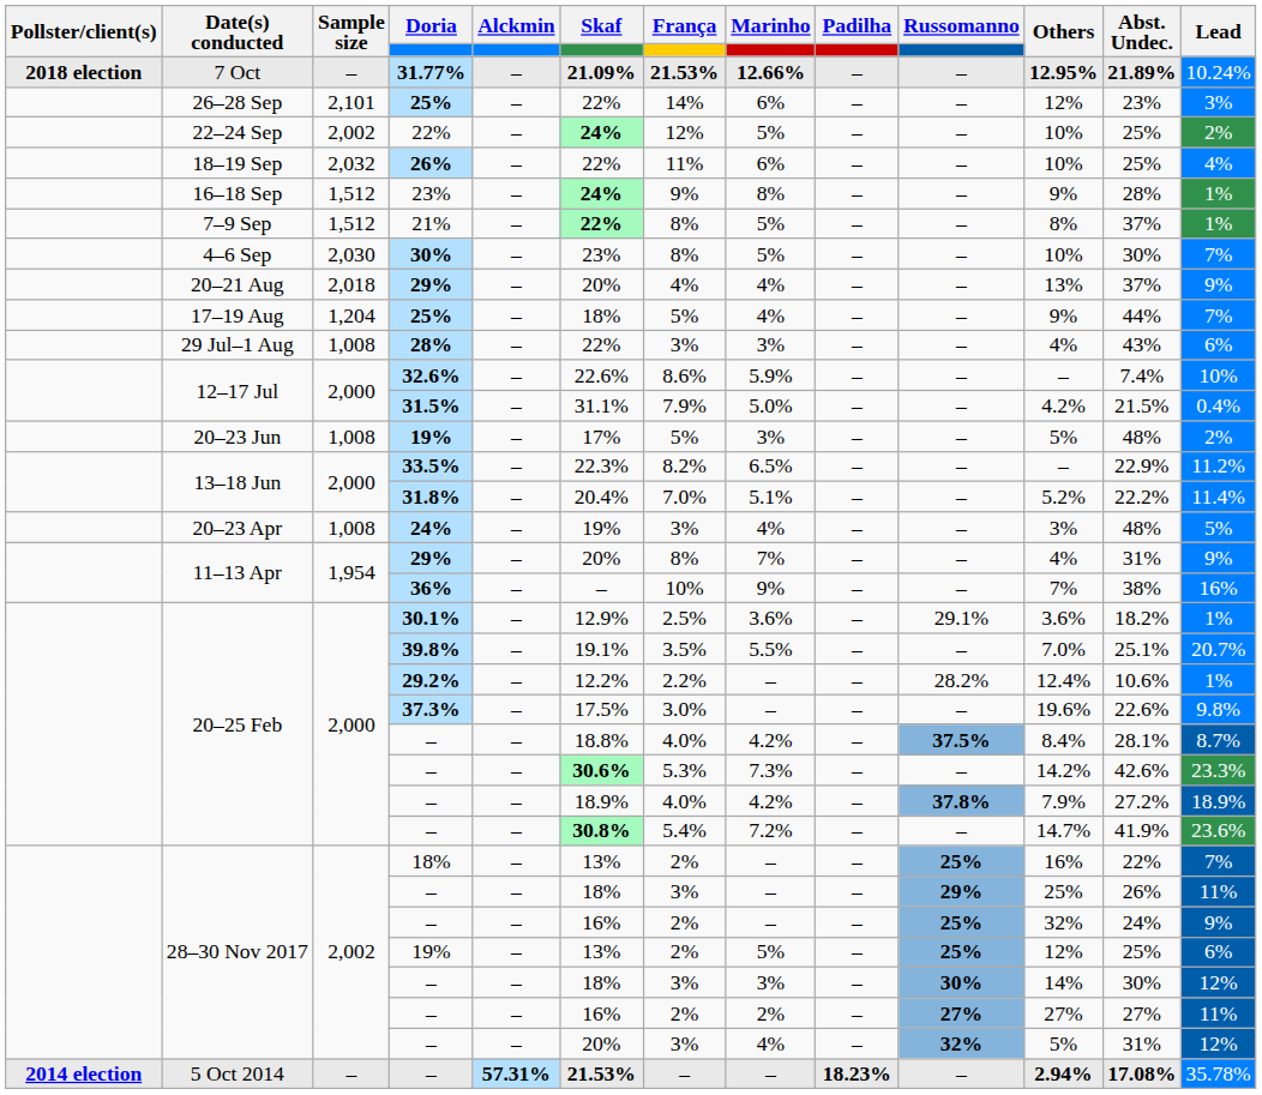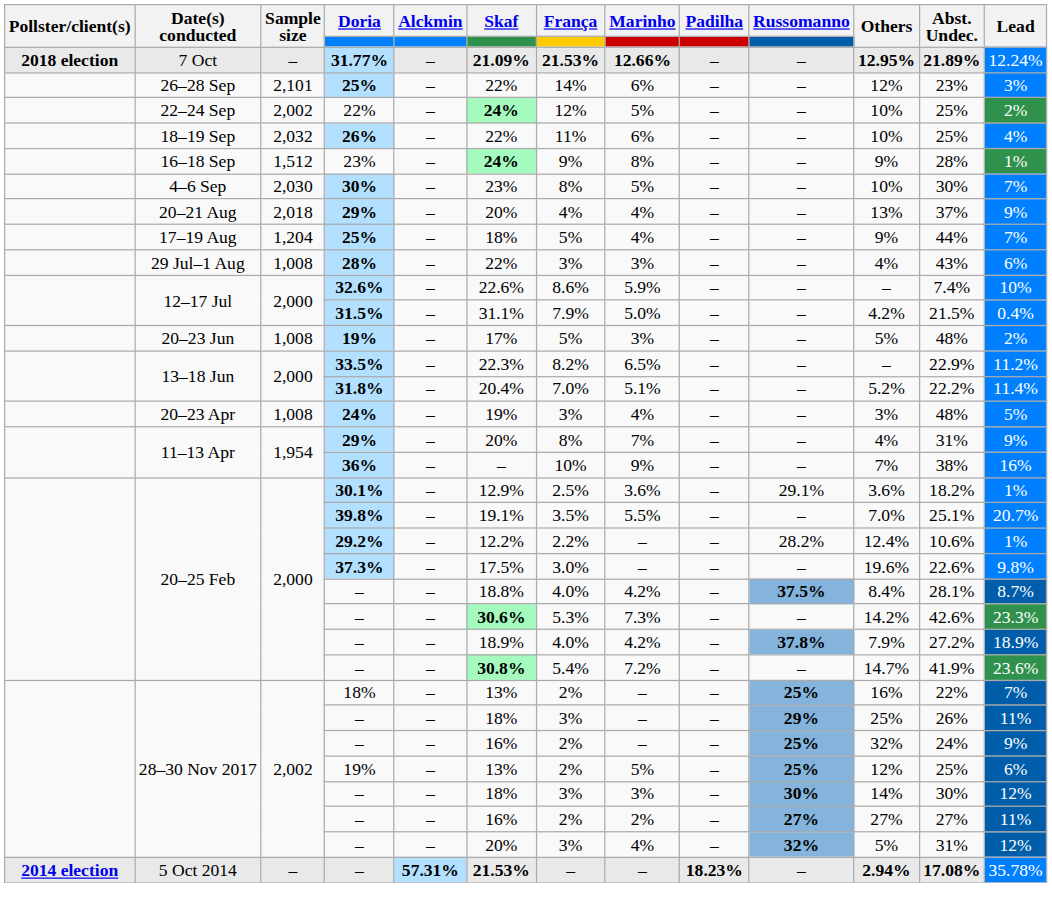31.77% | Lead: 10.24% -> 12.24%
- row: 7–9 Sep | 1,512 | 21% | – | 22% | 8% | 5% | – | – | 8% | 37% | 1%
